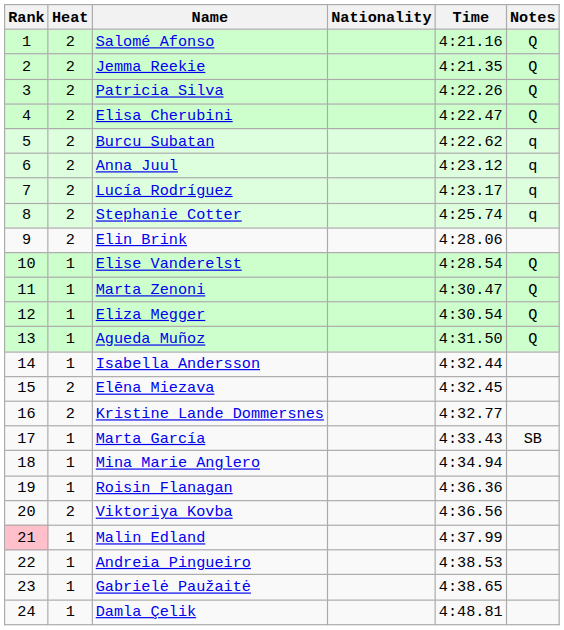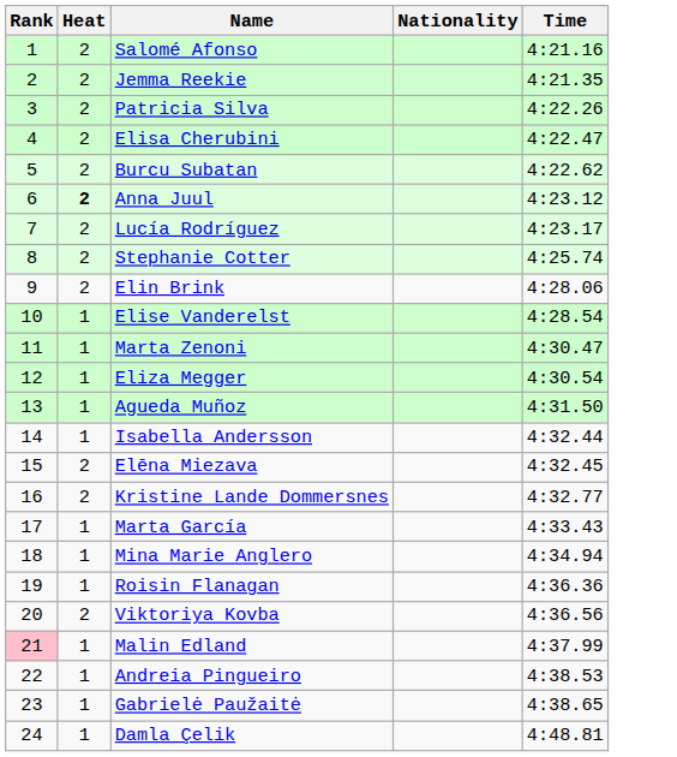- column: Notes | Q | Q | Q | Q | q | q | q | q | Q | Q | Q | Q | SB
Anna Juul | Heat: normal -> bold
